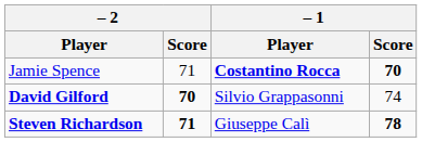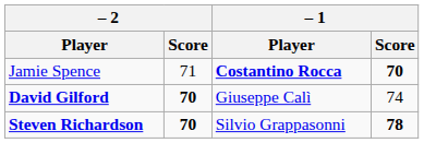David Gilford | – 1 / Player: Silvio Grappasonni -> Giuseppe Calì
Steven Richardson | – 2 / Score: 71 -> 70
Steven Richardson | – 1 / Player: Giuseppe Calì -> Silvio Grappasonni
